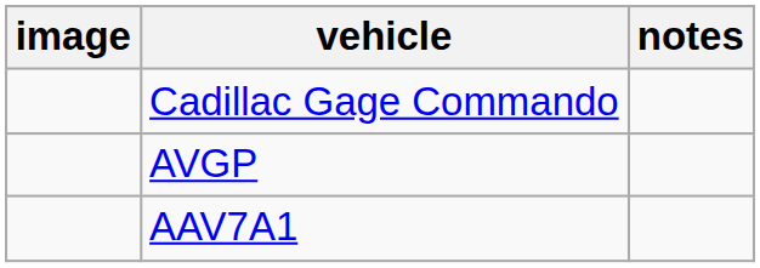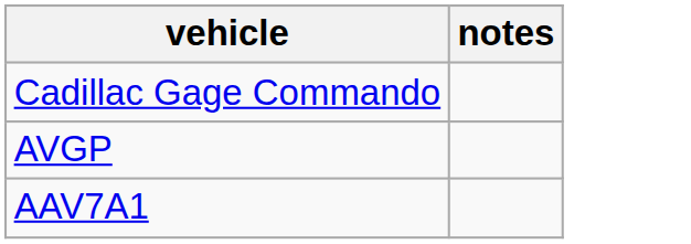- column: image
